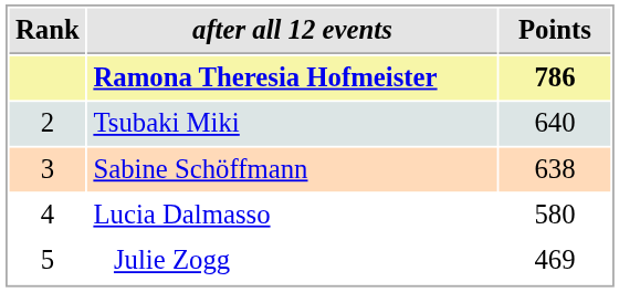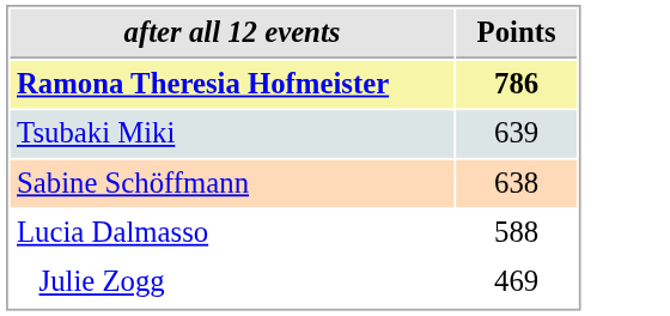- column: Rank | 2 | 3 | 4 | 5
Tsubaki Miki | Points: 640 -> 639
Lucia Dalmasso | Points: 580 -> 588
